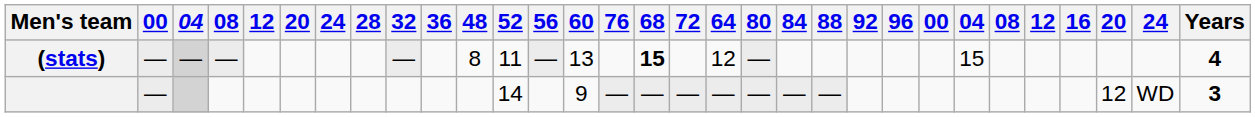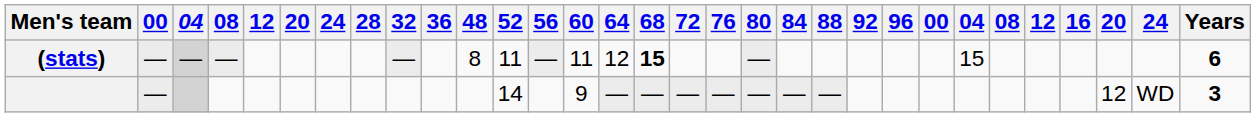columns swapped: 64 <-> 76
(stats) | 60: 13 -> 11
(stats) | Years: 4 -> 6
